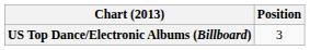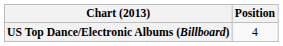US Top Dance/Electronic Albums (Billboard) | Position: 3 -> 4
